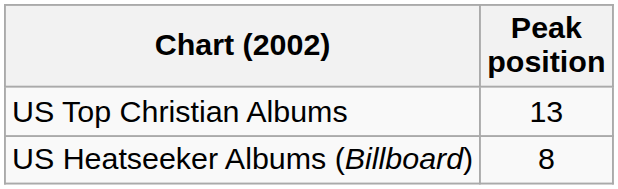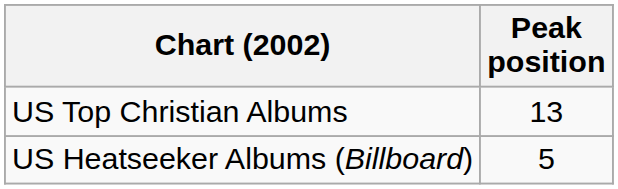US Heatseeker Albums (Billboard) | Peak position: 8 -> 5
